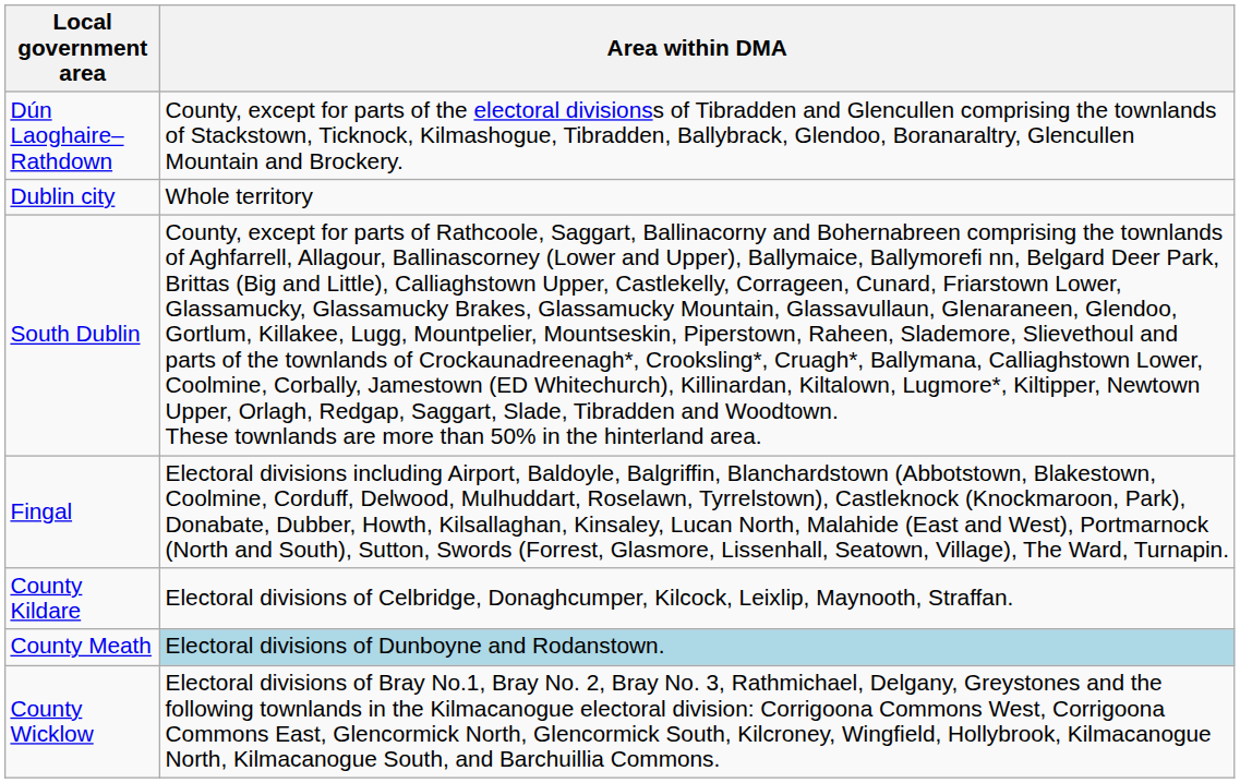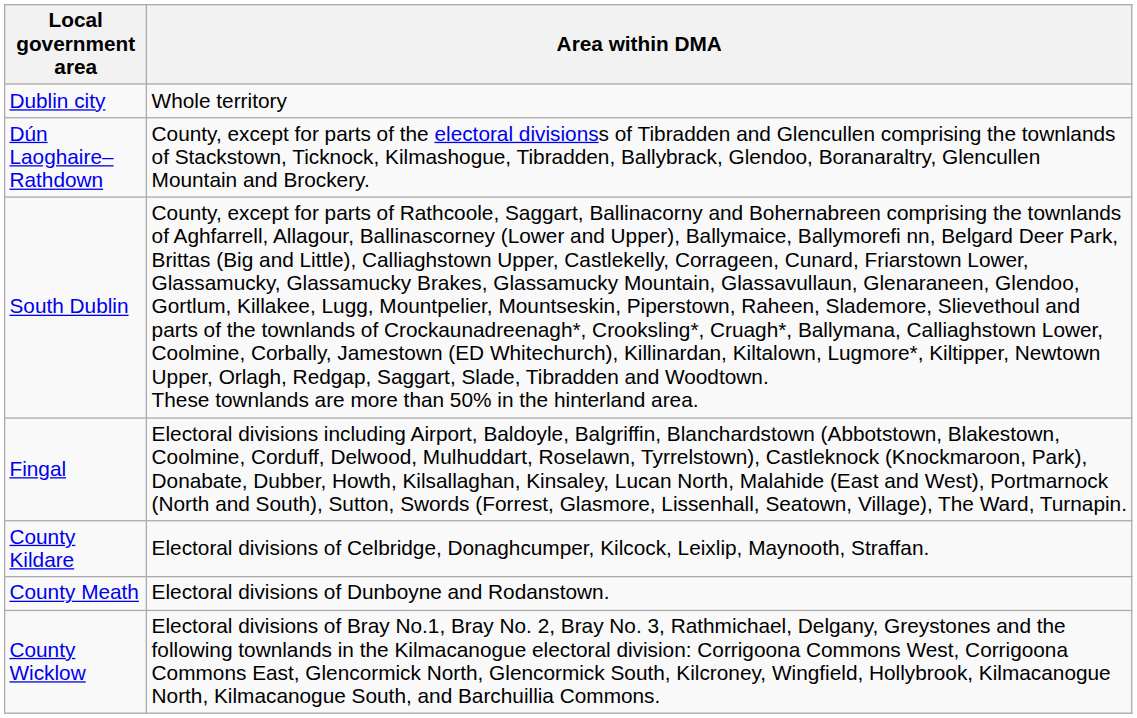rows swapped: Dublin city <-> Dún Laoghaire–Rathdown
County Meath | Area within DMA: lightblue background -> no background
